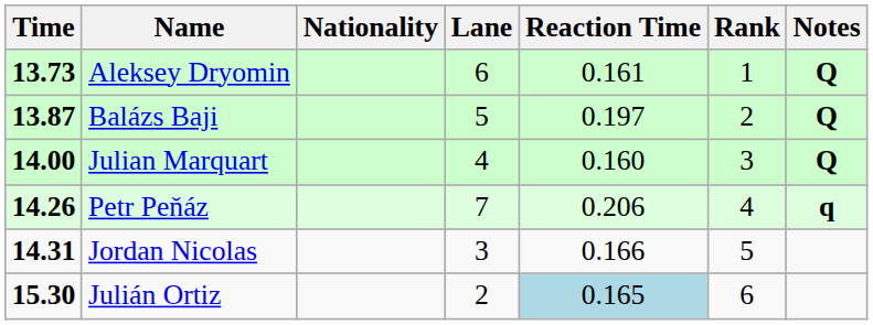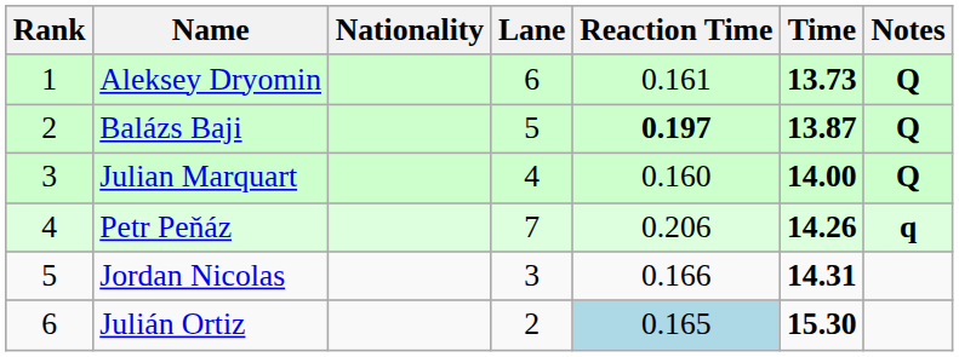columns swapped: Rank <-> Time
Balázs Baji | Reaction Time: normal -> bold
